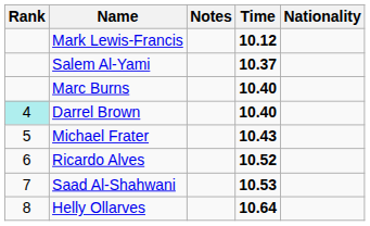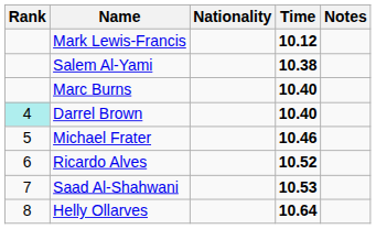columns swapped: Nationality <-> Notes
Salem Al-Yami | Time: 10.37 -> 10.38
Michael Frater | Time: 10.43 -> 10.46
